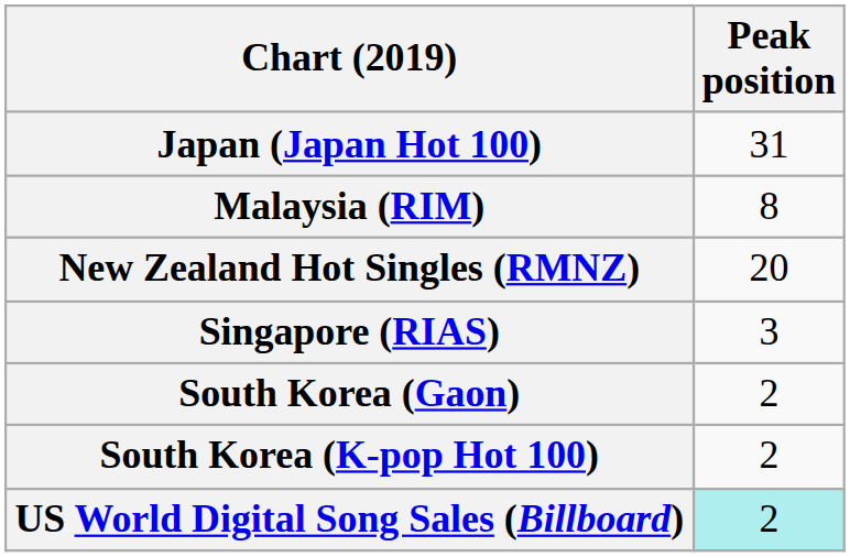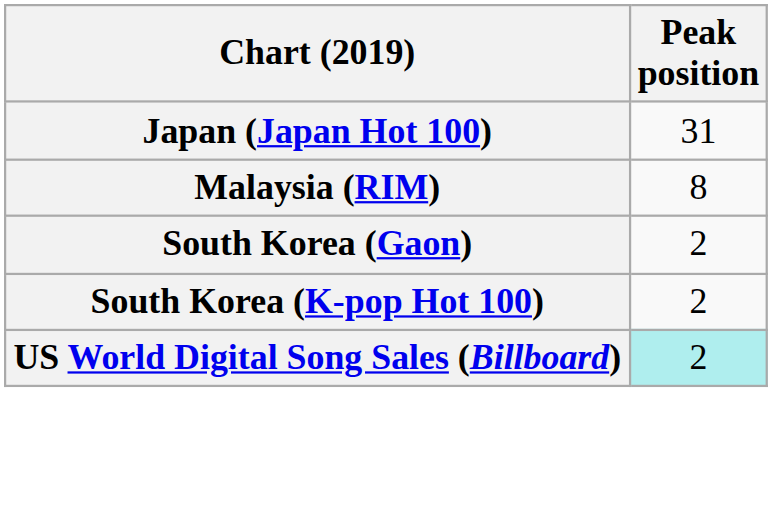- row: New Zealand Hot Singles (RMNZ) | 20
- row: Singapore (RIAS) | 3
